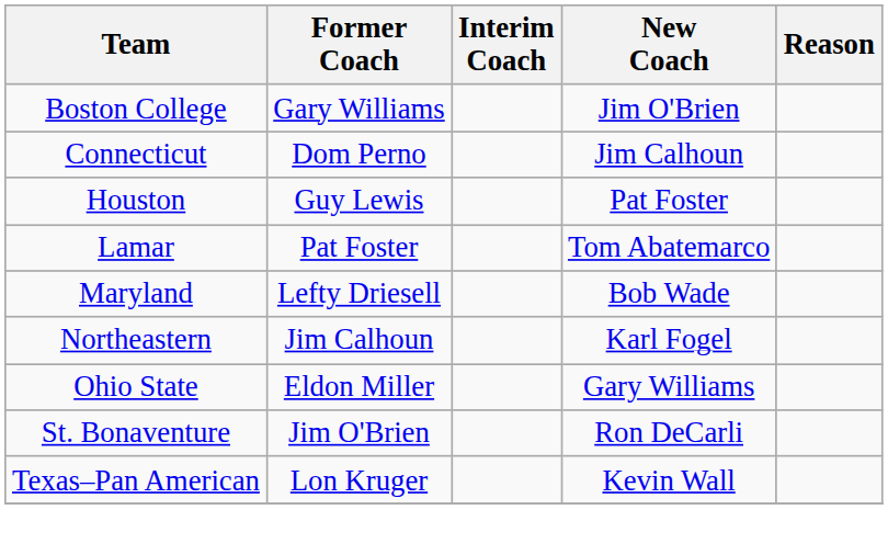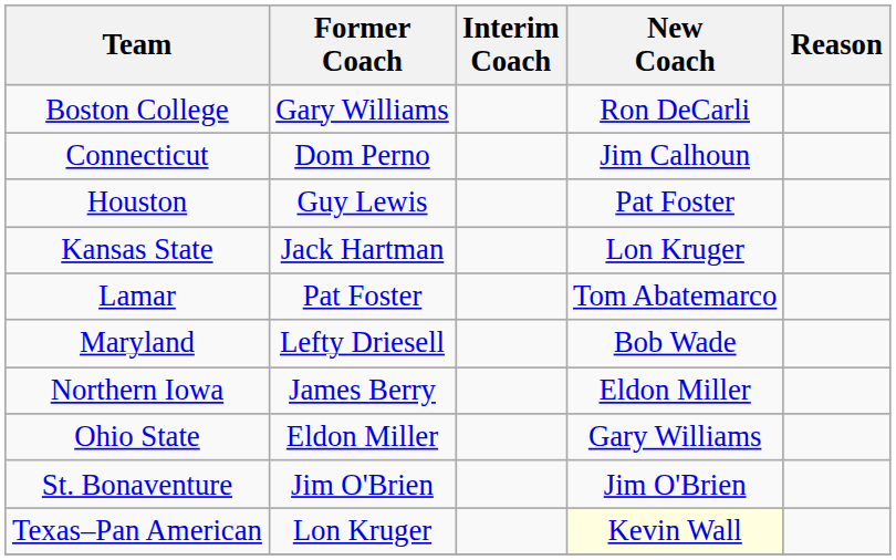Boston College | New Coach: Jim O'Brien -> Ron DeCarli
+ row: Kansas State | Jack Hartman | Lon Kruger
+ row: Northern Iowa | James Berry | Eldon Miller
- row: Northeastern | Jim Calhoun | Karl Fogel
St. Bonaventure | New Coach: Ron DeCarli -> Jim O'Brien
Texas–Pan American | New Coach: no background -> lightyellow background
